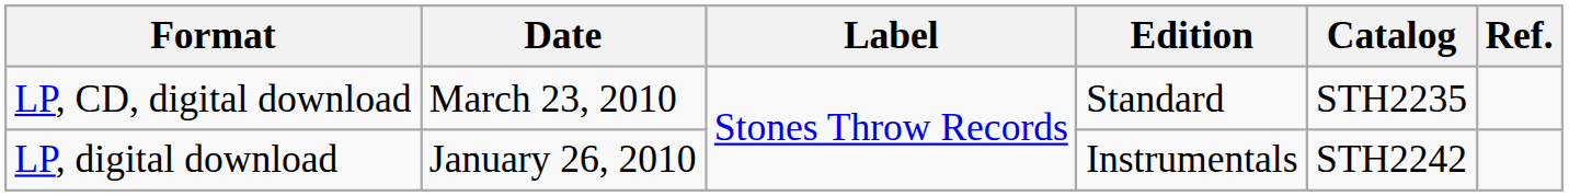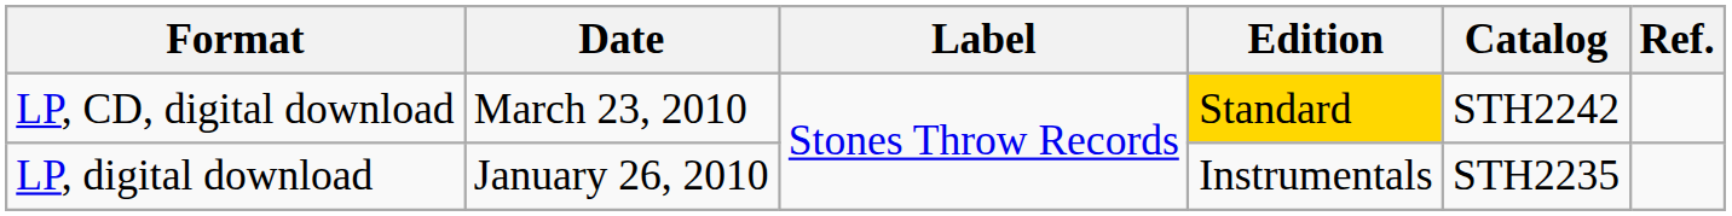LP, CD, digital download | Edition: no background -> gold background
LP, CD, digital download | Catalog: STH2235 -> STH2242
LP, digital download | Catalog: STH2242 -> STH2235
